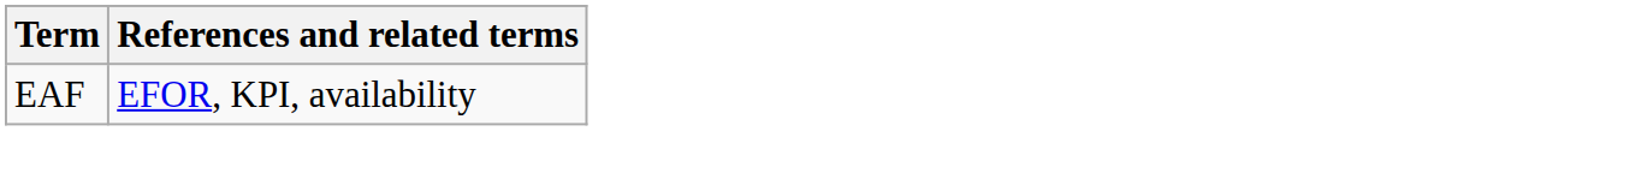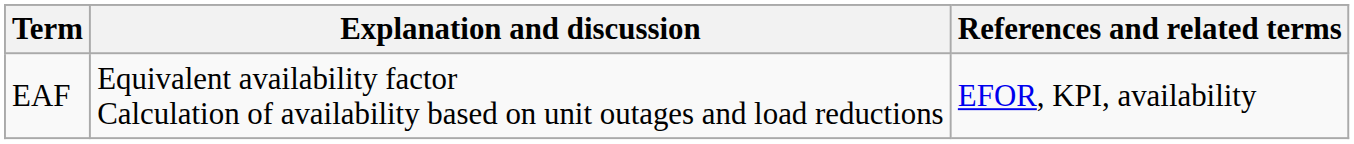+ column: Explanation and discussion | Equivalent availability factor Calculation of availability based on unit outages and load reductions
